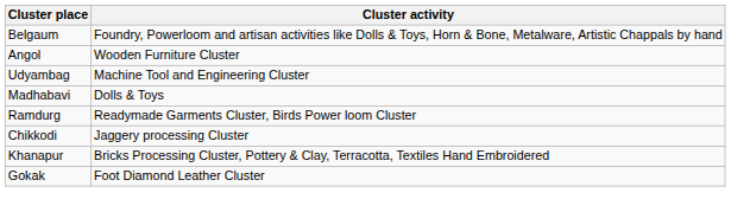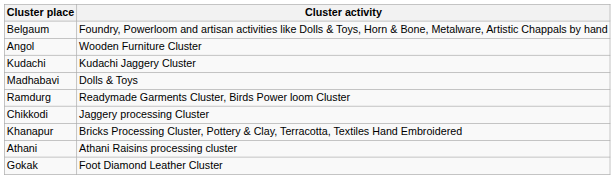- row: Udyambag | Machine Tool and Engineering Cluster
+ row: Kudachi | Kudachi Jaggery Cluster
+ row: Athani | Athani Raisins processing cluster
